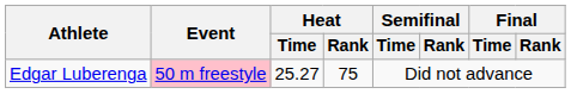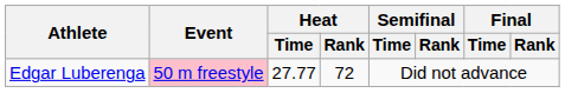Edgar Luberenga | Heat / Time: 25.27 -> 27.77
Edgar Luberenga | Heat / Rank: 75 -> 72
